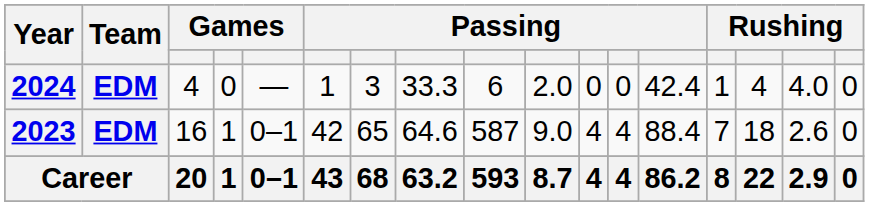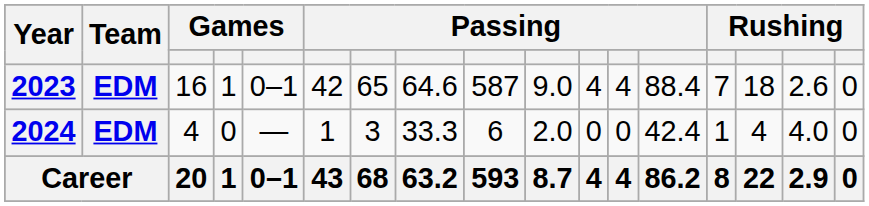rows swapped: 2023 <-> 2024
